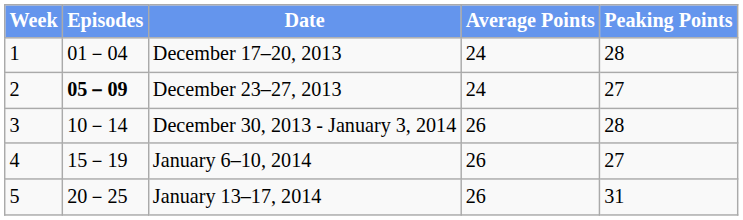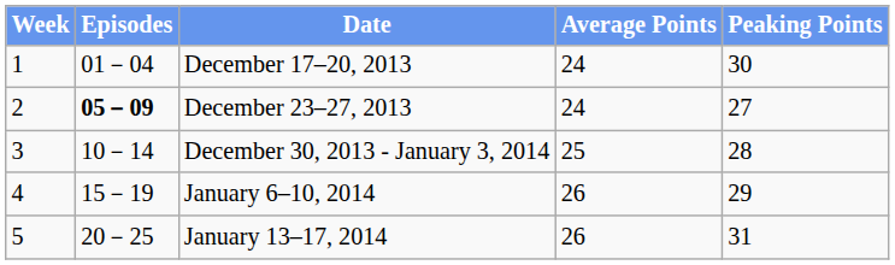December 17–20, 2013 | Peaking Points: 28 -> 30
December 30, 2013 - January 3, 2014 | Average Points: 26 -> 25
January 6–10, 2014 | Peaking Points: 27 -> 29
